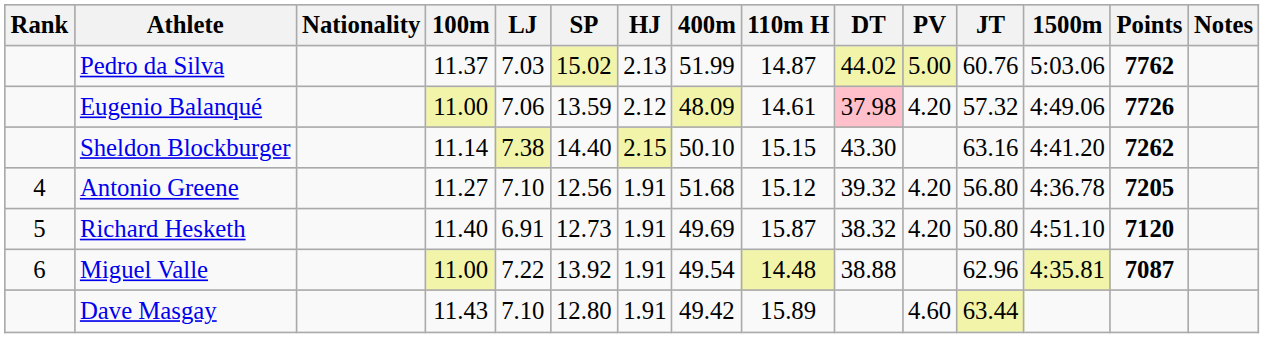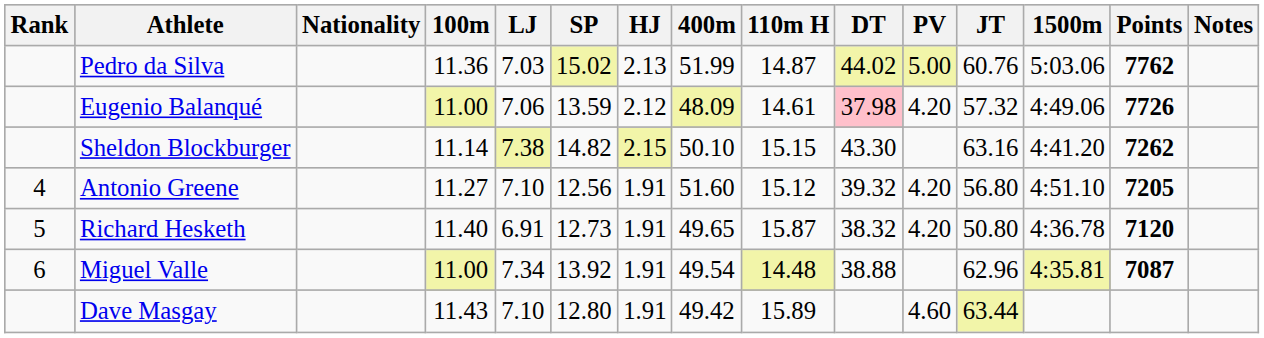Pedro da Silva | 100m: 11.37 -> 11.36
Sheldon Blockburger | SP: 14.40 -> 14.82
Antonio Greene | 400m: 51.68 -> 51.60
Antonio Greene | 1500m: 4:36.78 -> 4:51.10
Richard Hesketh | 400m: 49.69 -> 49.65
Richard Hesketh | 1500m: 4:51.10 -> 4:36.78
Miguel Valle | LJ: 7.22 -> 7.34
